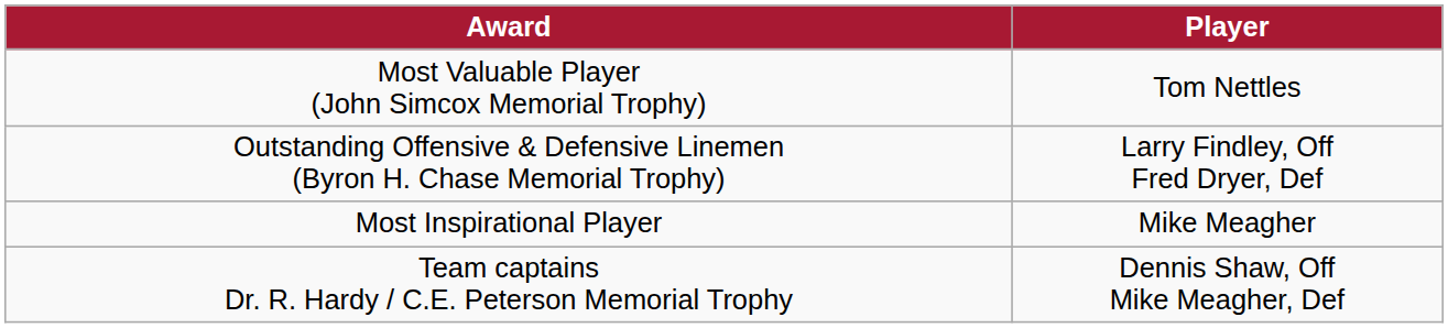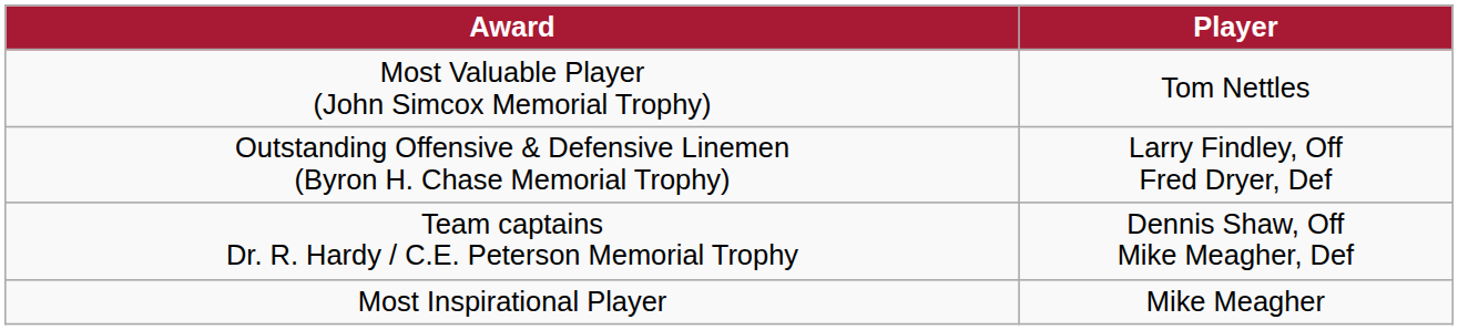rows swapped: Team captains Dr. R. Hardy / C.E. Peterson Memorial Trophy <-> Most Inspirational Player
